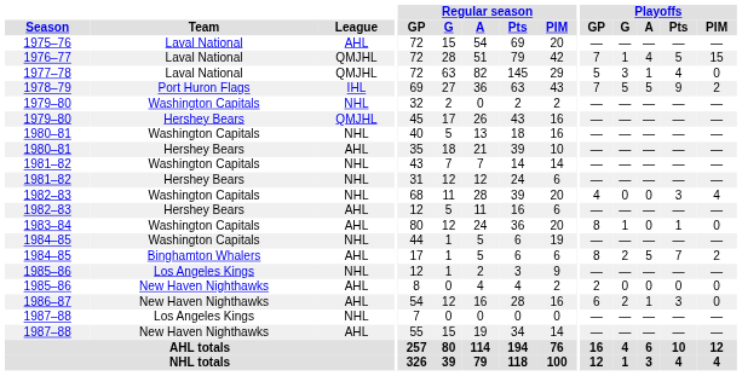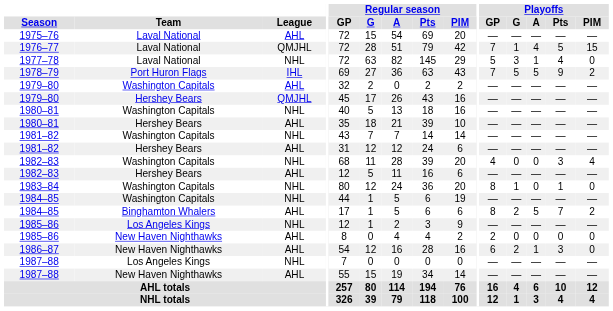1977–78 | League: QMJHL -> NHL
1979–80 / Washington Capitals | League: NHL -> AHL
1981–82 / Hershey Bears | League: NHL -> AHL
1983–84 | League: AHL -> NHL
